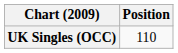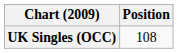UK Singles (OCC) | Position: 110 -> 108
